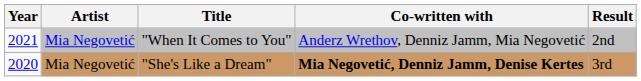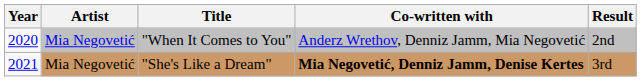"When It Comes to You" | Year: 2021 -> 2020
"She's Like a Dream" | Year: 2020 -> 2021
